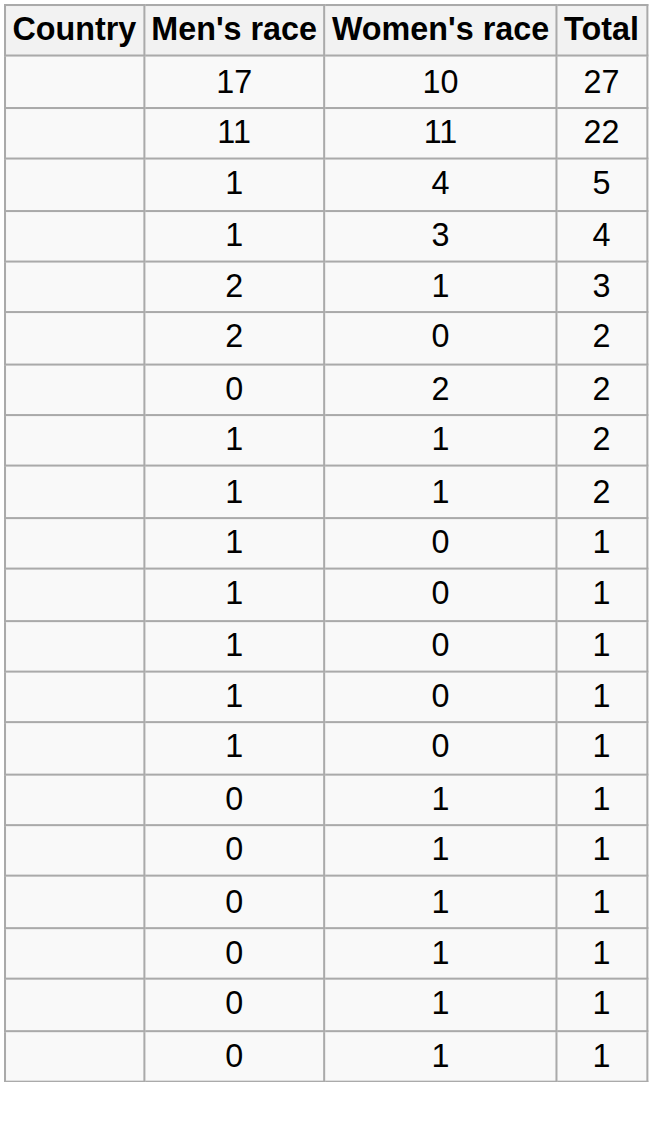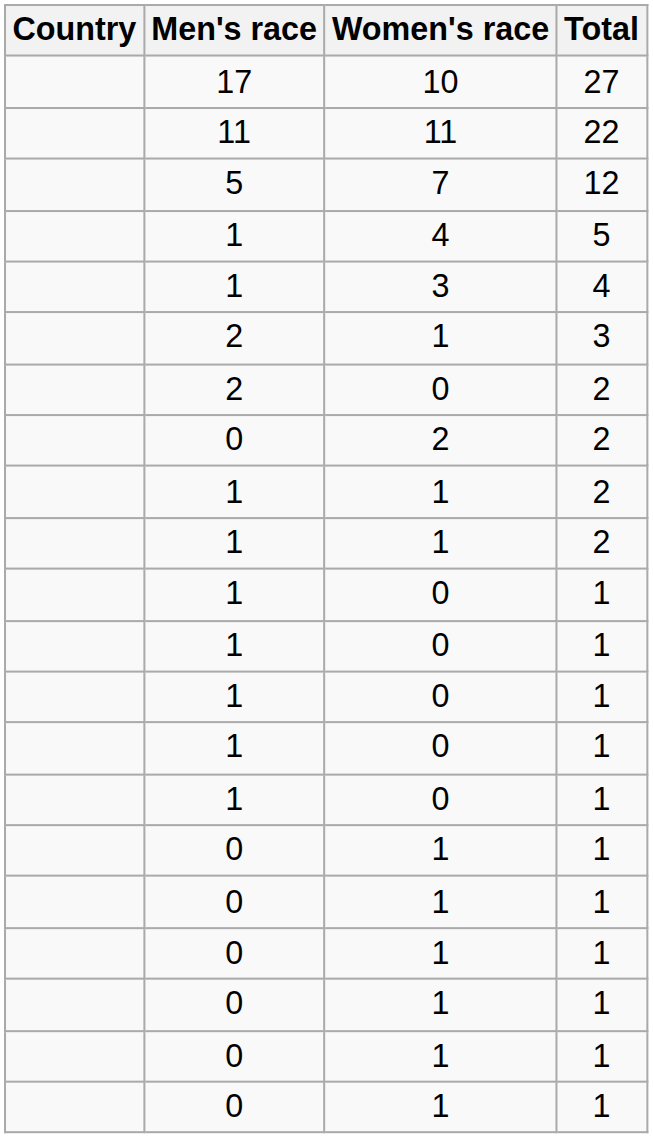+ row: 5 | 7 | 12
